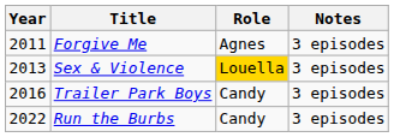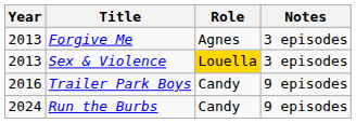Forgive Me | Year: 2011 -> 2013
Trailer Park Boys | Notes: 3 episodes -> 9 episodes
Run the Burbs | Year: 2022 -> 2024
Run the Burbs | Notes: 3 episodes -> 9 episodes
